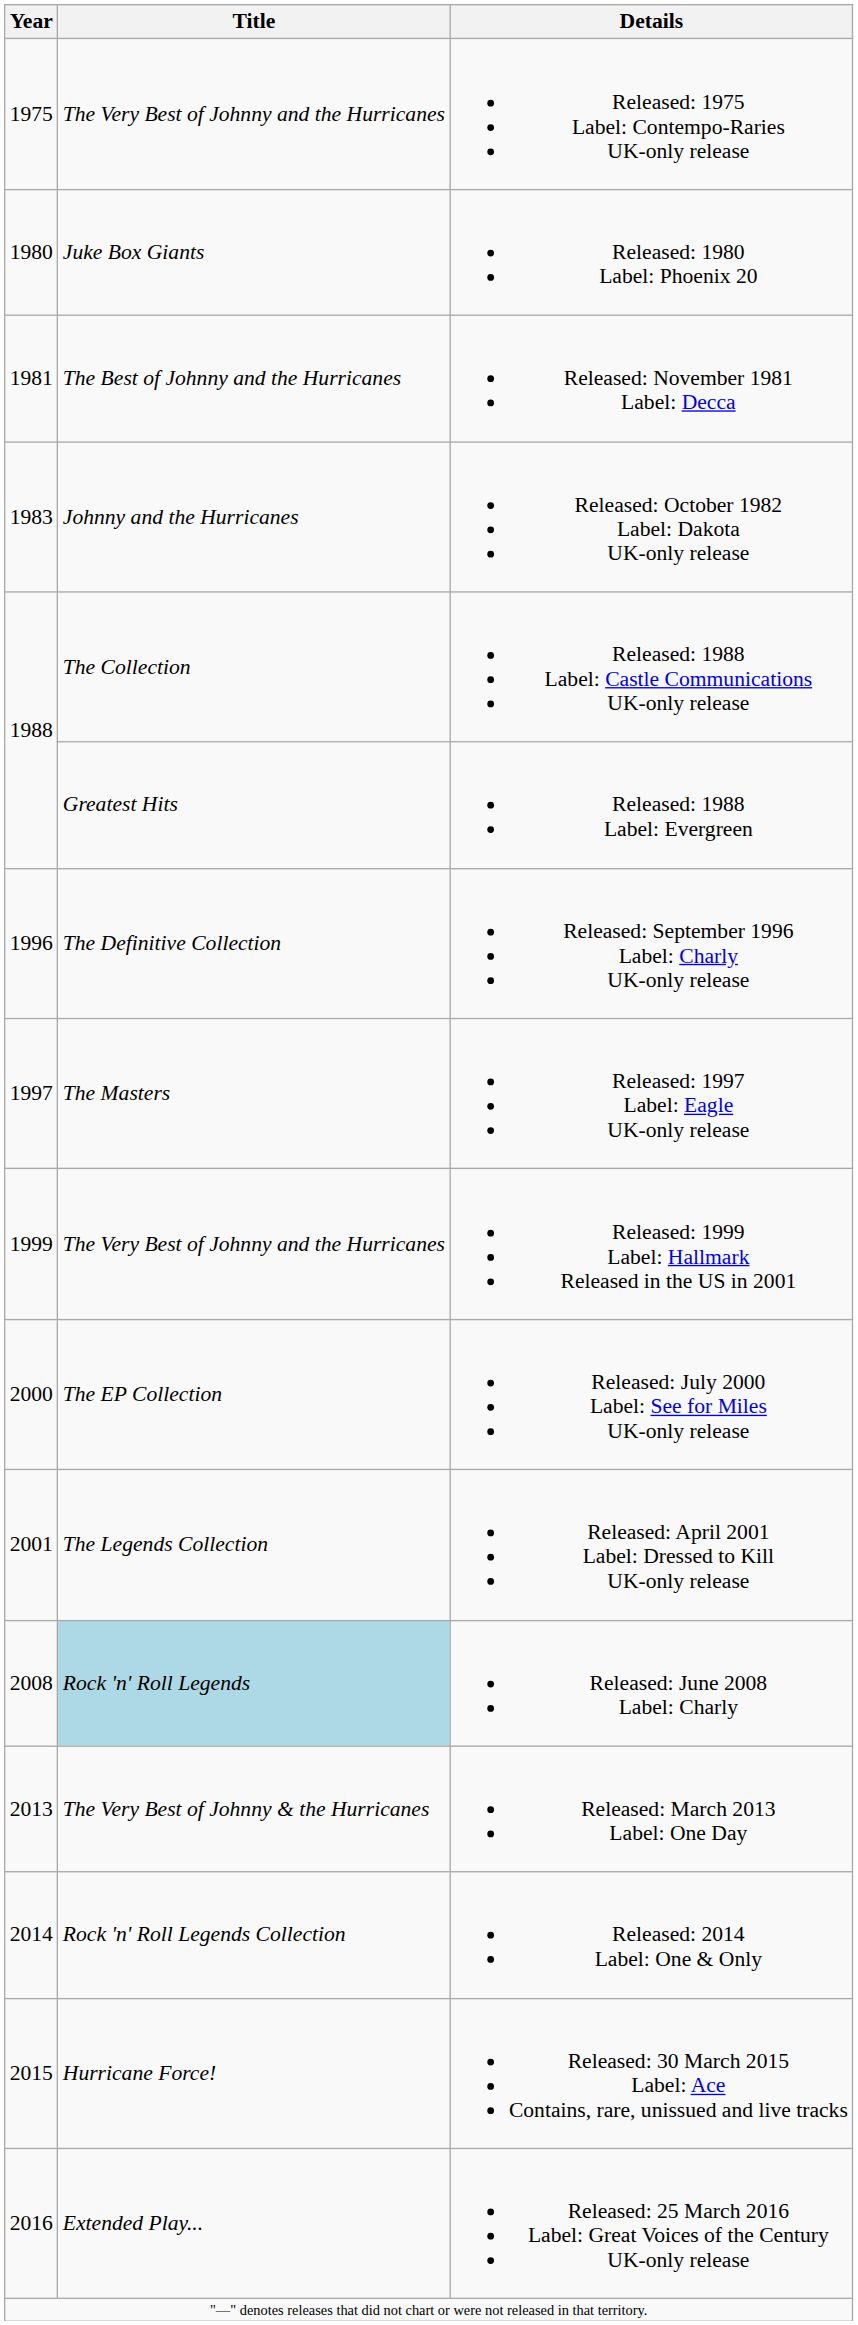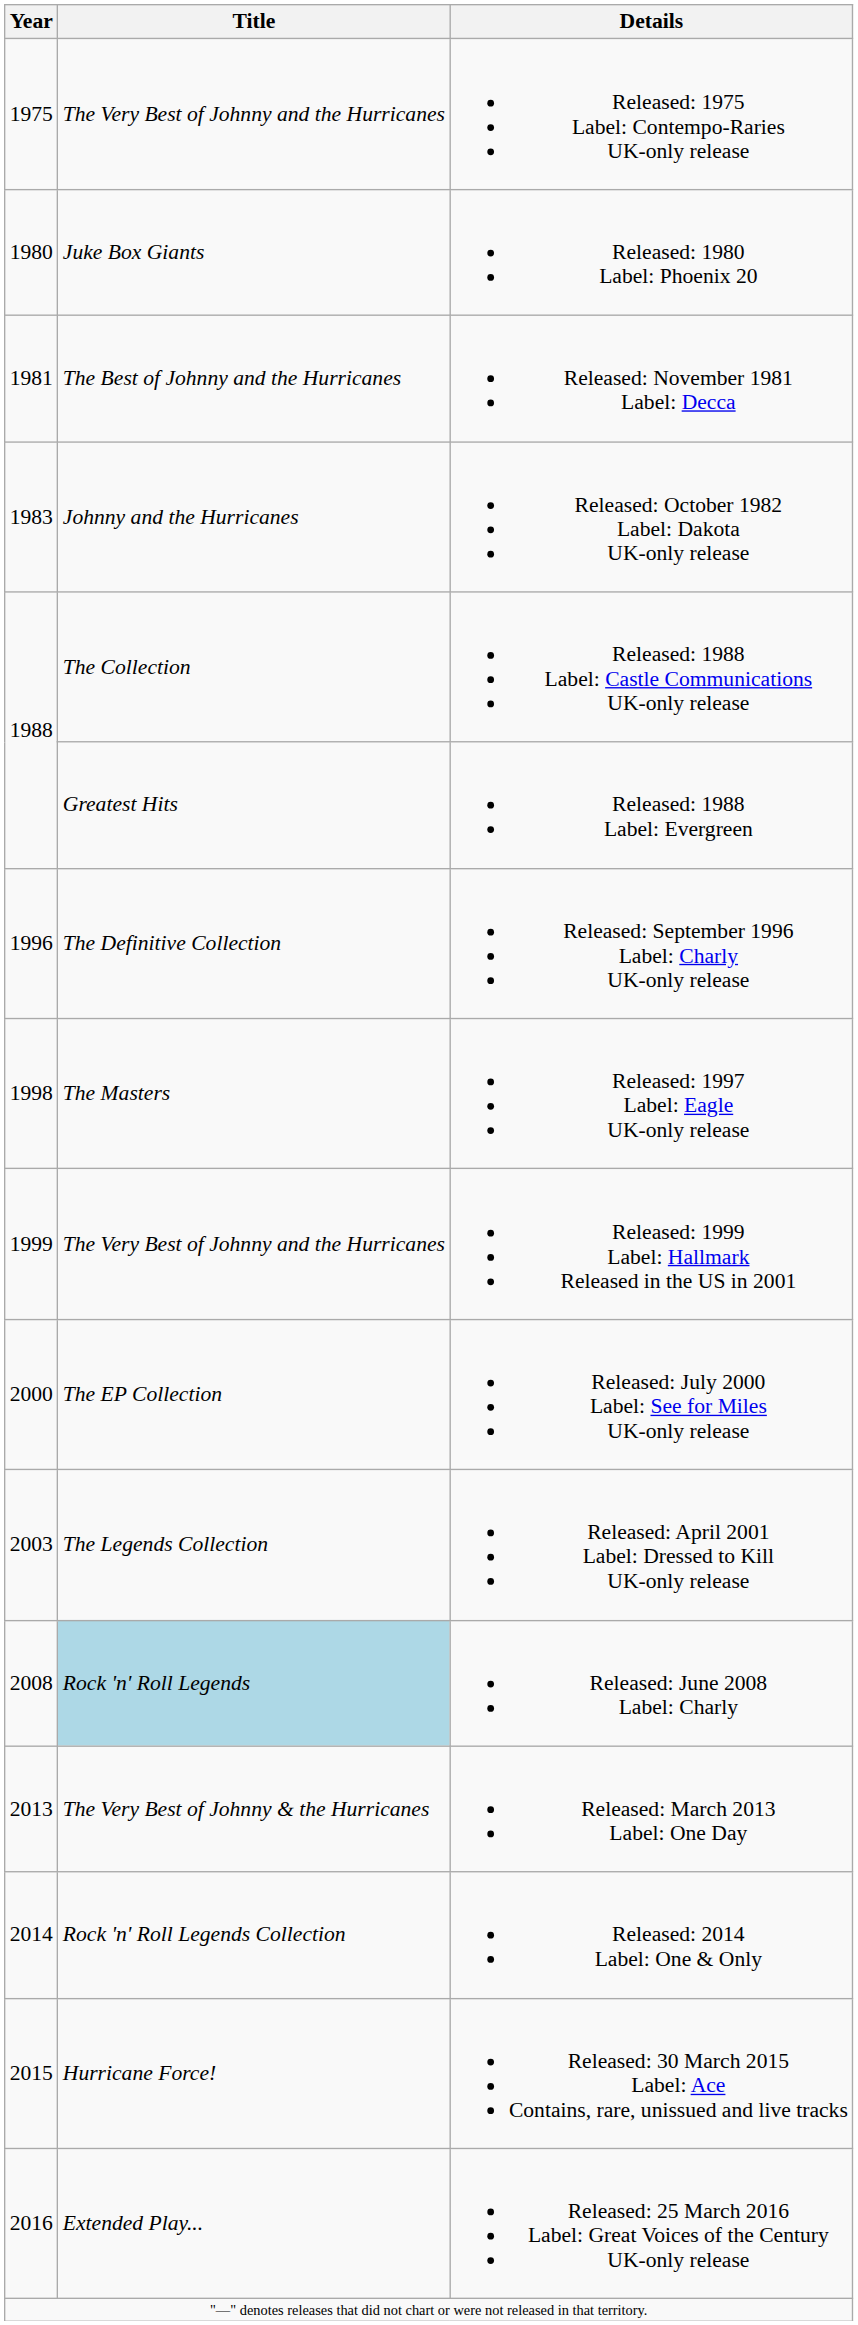Released: 1997 Label: Eagle UK-only release | Year: 1997 -> 1998
Released: April 2001 Label: Dressed to Kill UK-only release | Year: 2001 -> 2003
